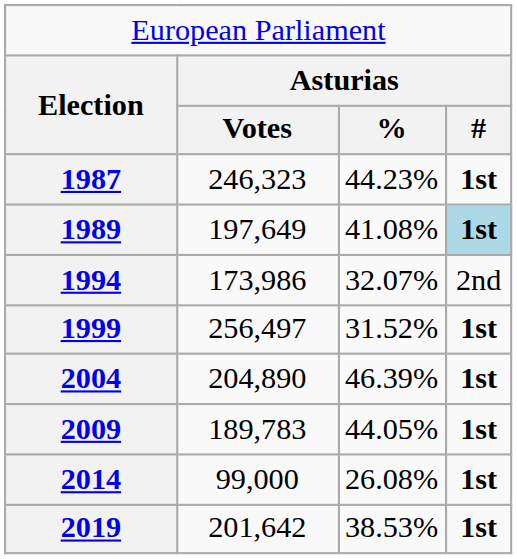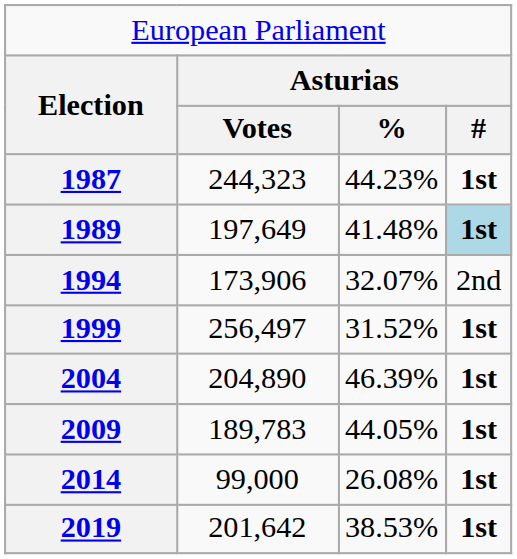1987 | column 2: 246,323 -> 244,323
1989 | column 3: 41.08% -> 41.48%
1994 | column 2: 173,986 -> 173,906
